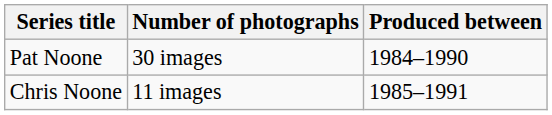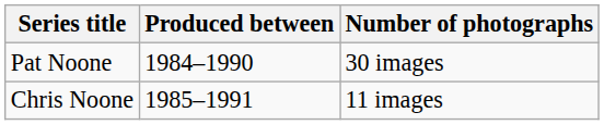columns swapped: Number of photographs <-> Produced between
